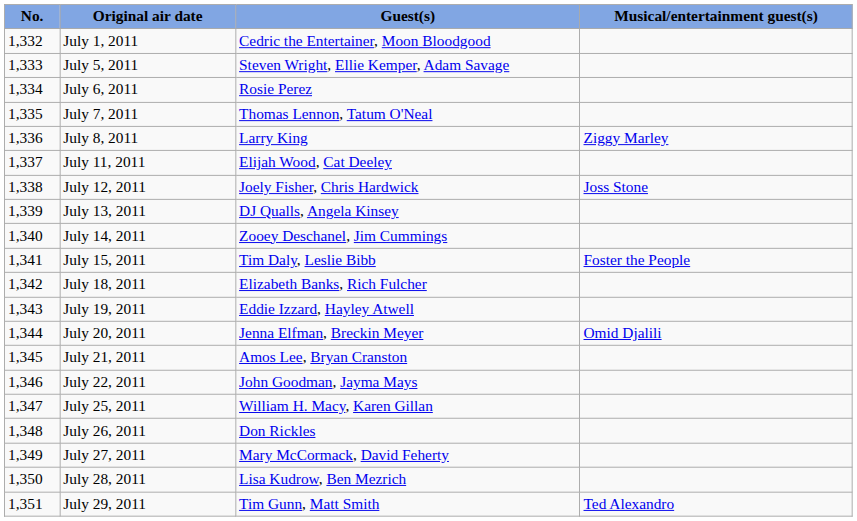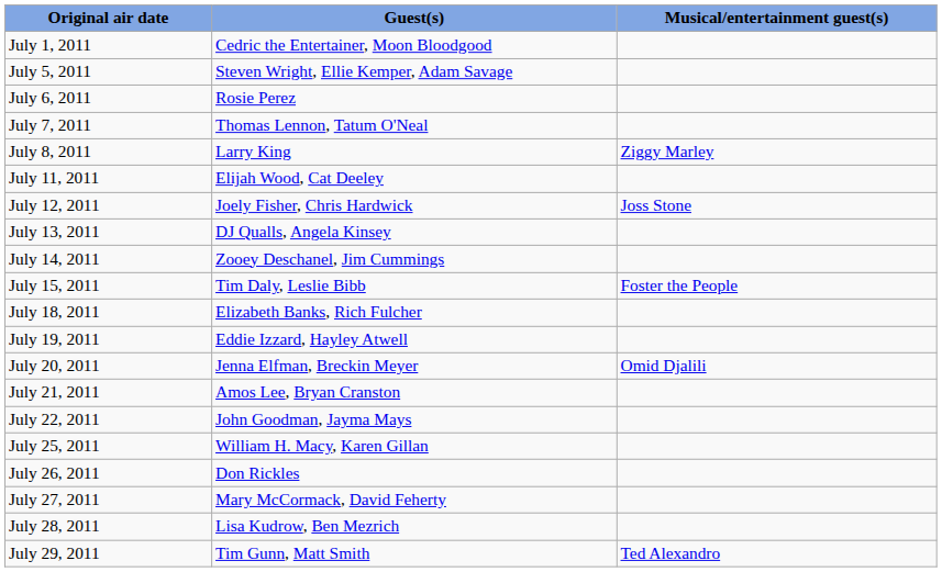- column: No. | 1,332 | 1,333 | 1,334 | 1,335 | 1,336 | 1,337 | 1,338 | 1,339 | 1,340 | 1,341 | 1,342 | 1,343 | 1,344 | 1,345 | 1,346 | 1,347 | 1,348 | 1,349 | 1,350 | 1,351
